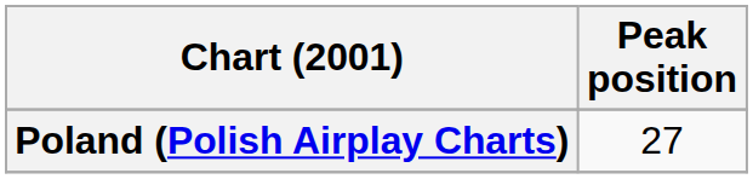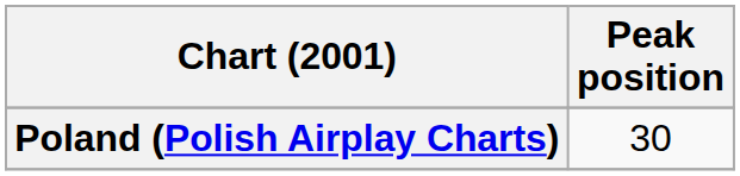Poland (Polish Airplay Charts) | Peak position: 27 -> 30
